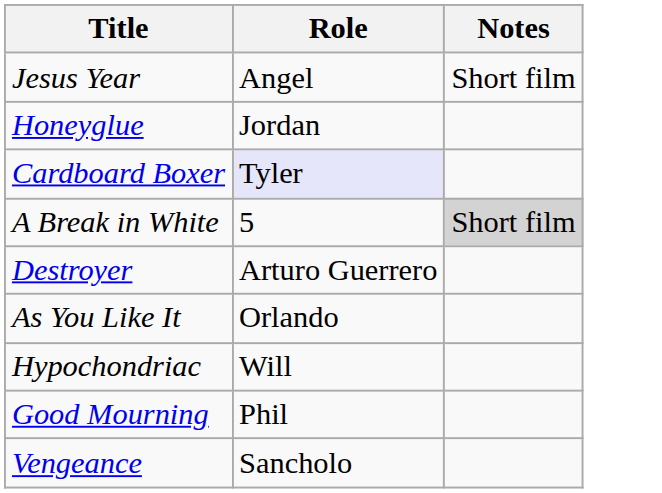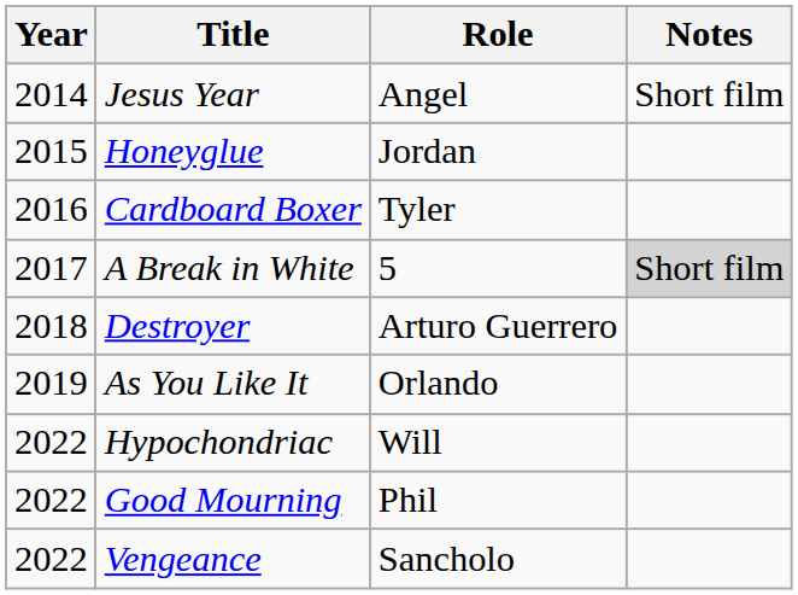+ column: Year | 2014 | 2015 | 2016 | 2017 | 2018 | 2019 | 2022 | 2022 | 2022
Cardboard Boxer | Role: lavender background -> no background
